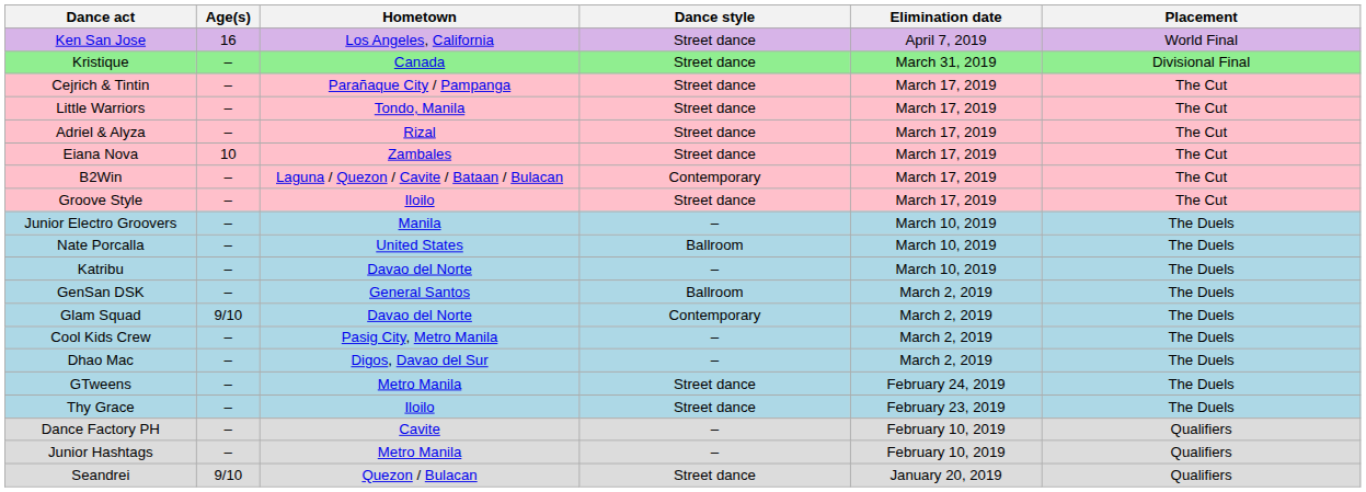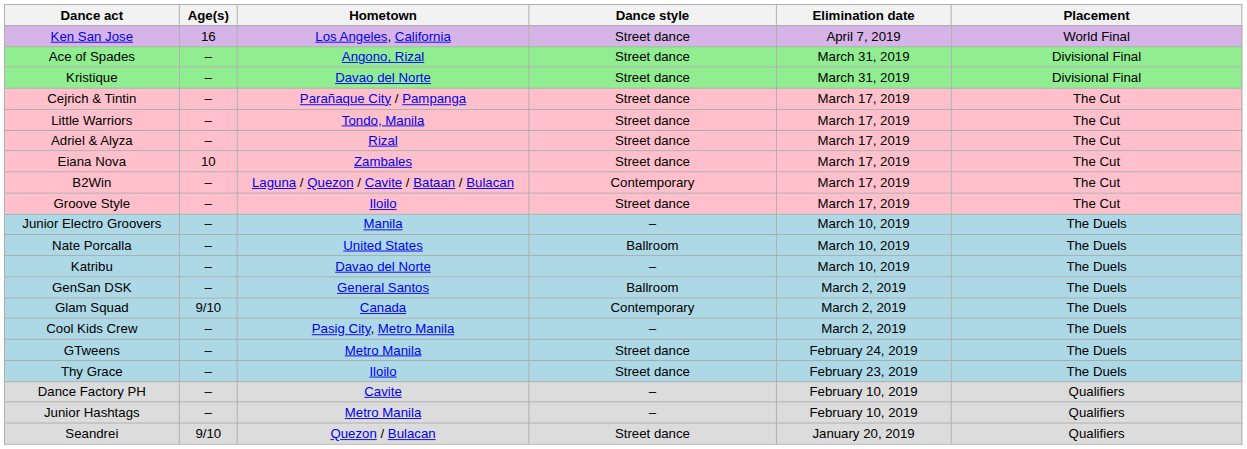+ row: Ace of Spades | – | Angono, Rizal | Street dance | March 31, 2019 | Divisional Final
Kristique | Hometown: Canada -> Davao del Norte
Glam Squad | Hometown: Davao del Norte -> Canada
- row: Dhao Mac | – | Digos, Davao del Sur | – | March 2, 2019 | The Duels
